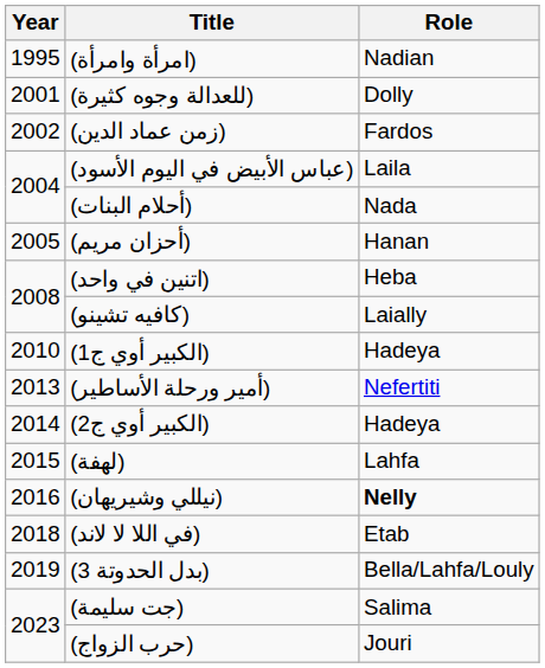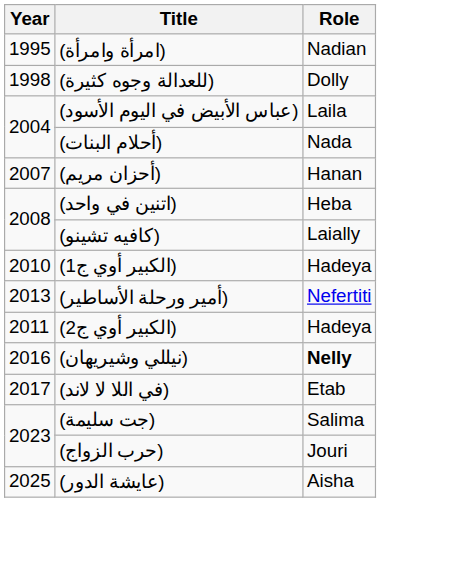(للعدالة وجوه كثيرة) | Year: 2001 -> 1998
- row: 2002 | (زمن عماد الدين) | Fardos
(أحزان مريم) | Year: 2005 -> 2007
(الكبير أوي ج2) | Year: 2014 -> 2011
- row: 2015 | (لهفة) | Lahfa
(في اللا لا لاند) | Year: 2018 -> 2017
- row: 2019 | (بدل الحدوتة 3) | Bella/Lahfa/Louly
+ row: 2025 | (عايشة الدور) | Aisha
